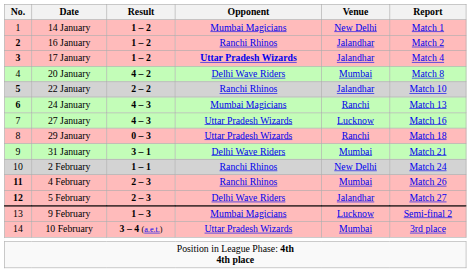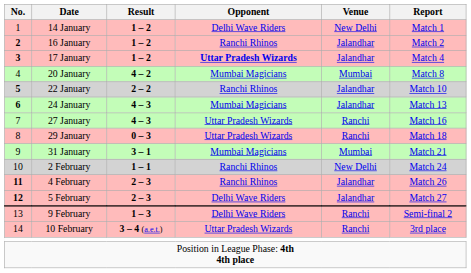14 January | Opponent: Mumbai Magicians -> Delhi Wave Riders
20 January | Opponent: Delhi Wave Riders -> Mumbai Magicians
24 January | Venue: Ranchi -> Jalandhar
27 January | Venue: Lucknow -> Ranchi
31 January | Opponent: Delhi Wave Riders -> Mumbai Magicians
4 February | Venue: Mumbai -> Jalandhar
9 February | Opponent: Mumbai Magicians -> Delhi Wave Riders
9 February | Venue: Lucknow -> Ranchi
10 February | Venue: Mumbai -> Ranchi
